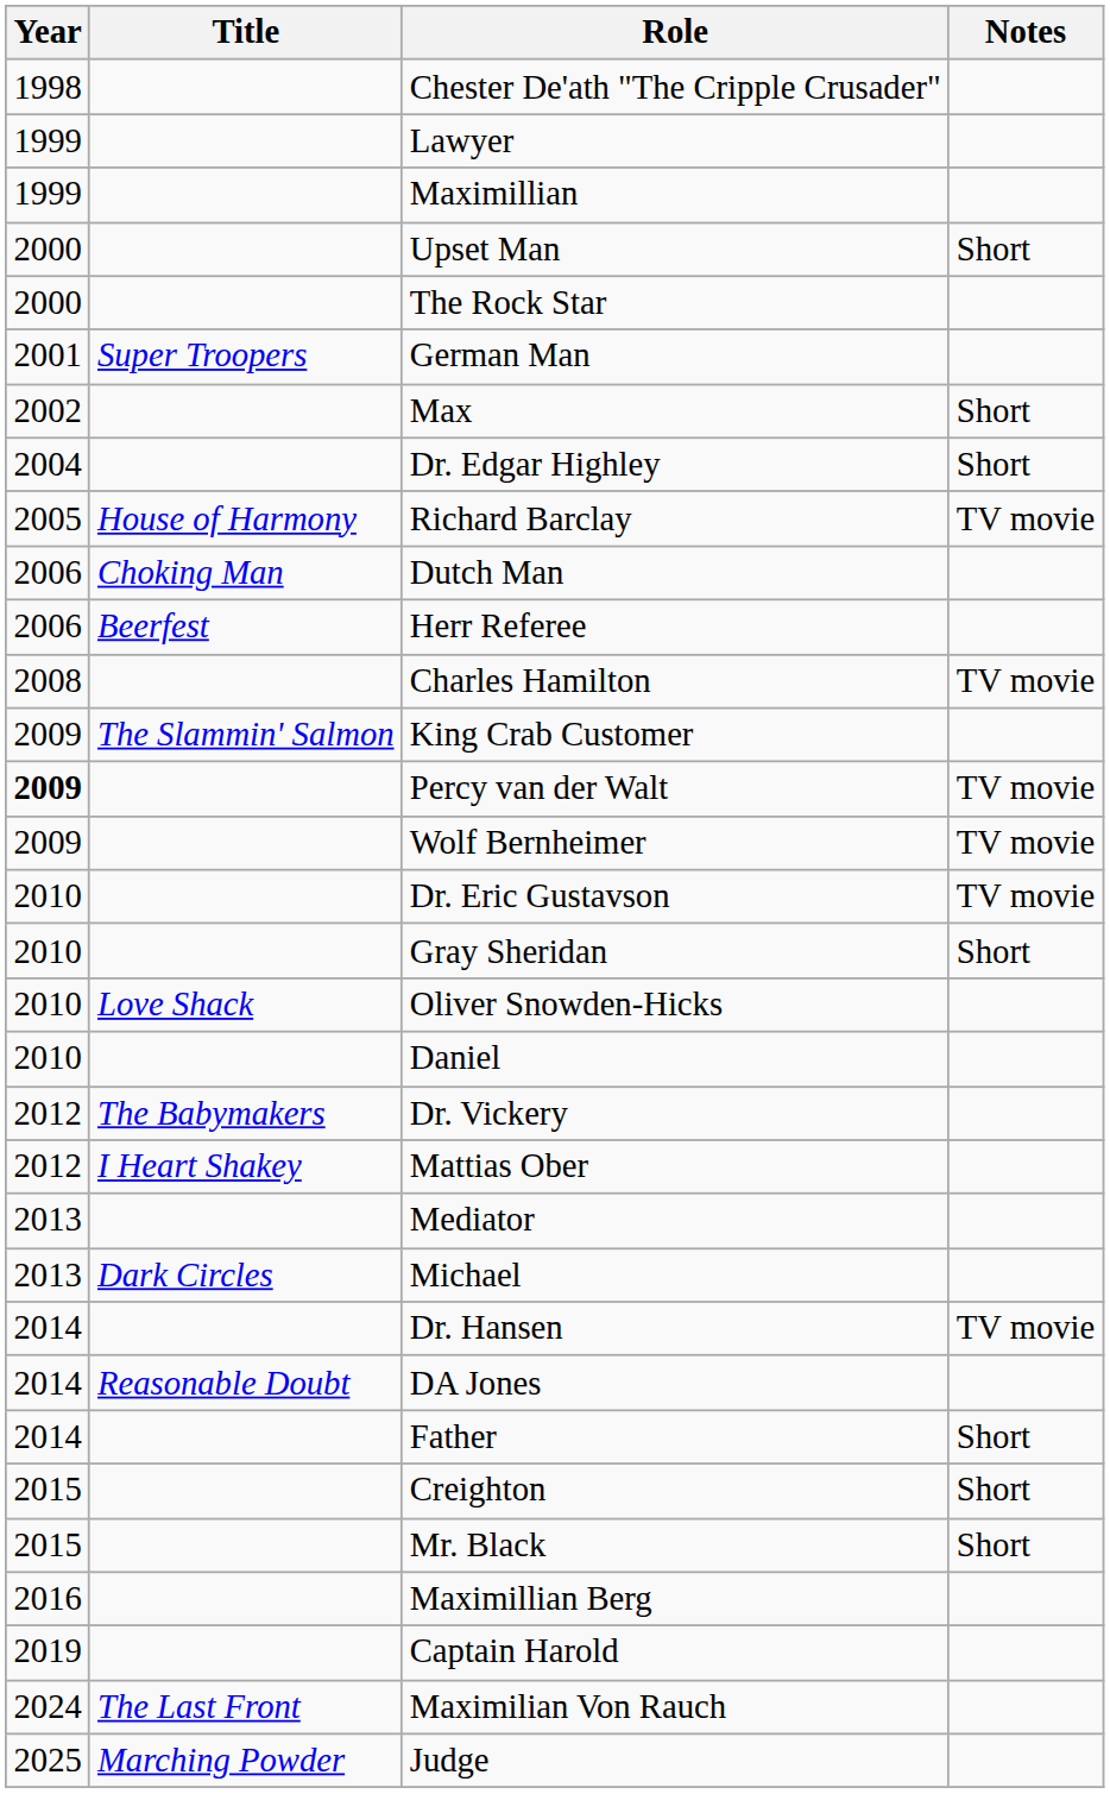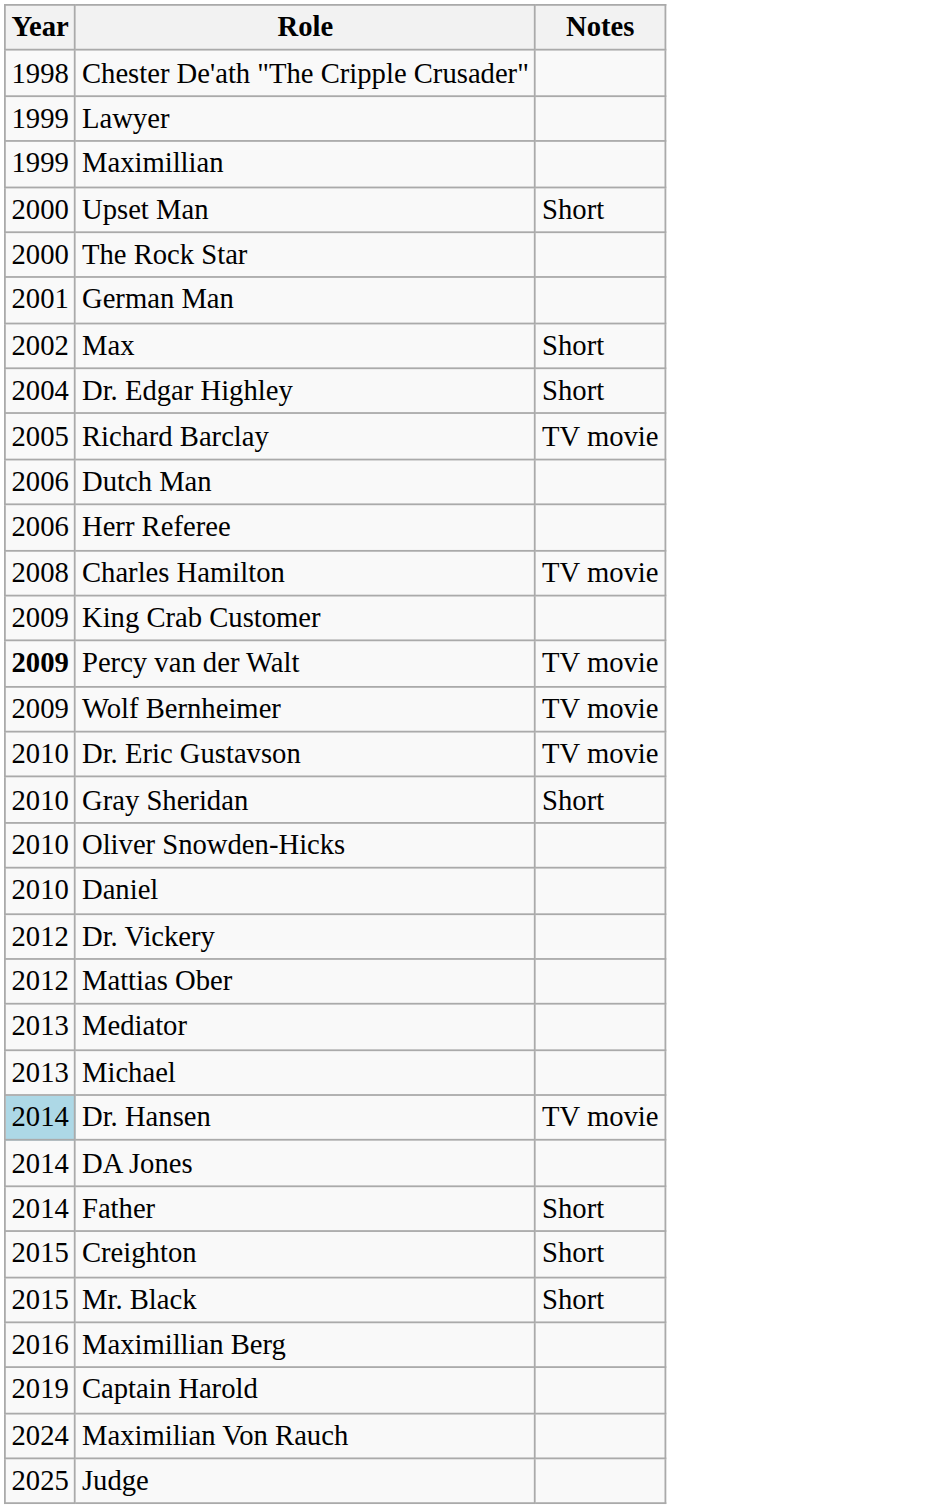- column: Title | Super Troopers | House of Harmony | Choking Man | Beerfest | The Slammin' Salmon | Love Shack | The Babymakers | I Heart Shakey | Dark Circles | Reasonable Doubt | The Last Front | Marching Powder
Dr. Hansen | Year: no background -> lightblue background
